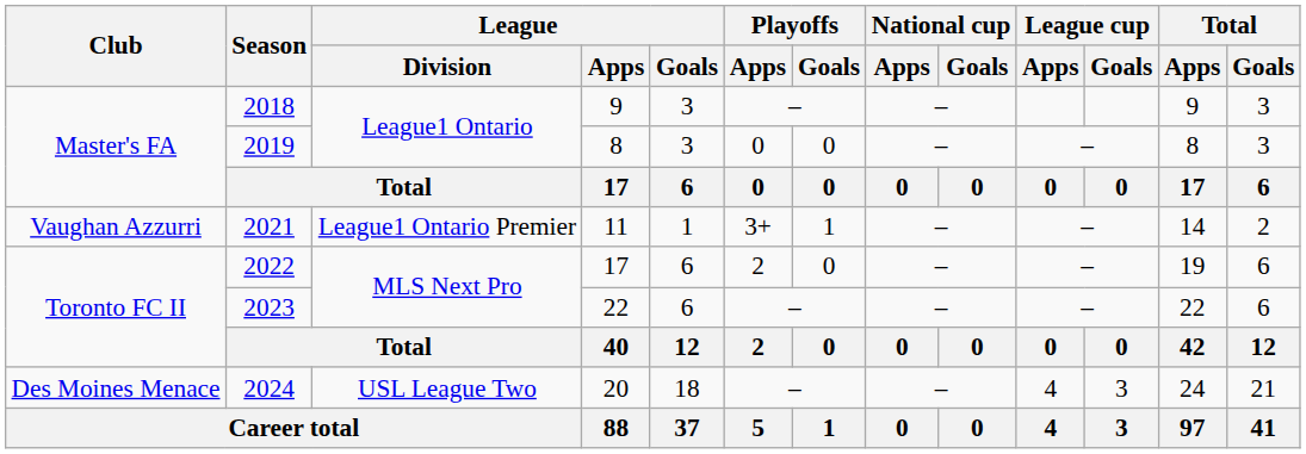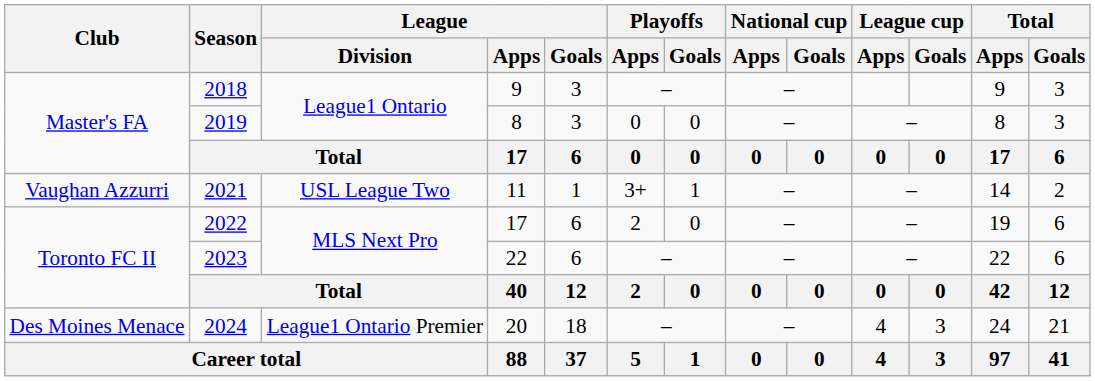2021 | League / Division: League1 Ontario Premier -> USL League Two
2024 | League / Division: USL League Two -> League1 Ontario Premier
